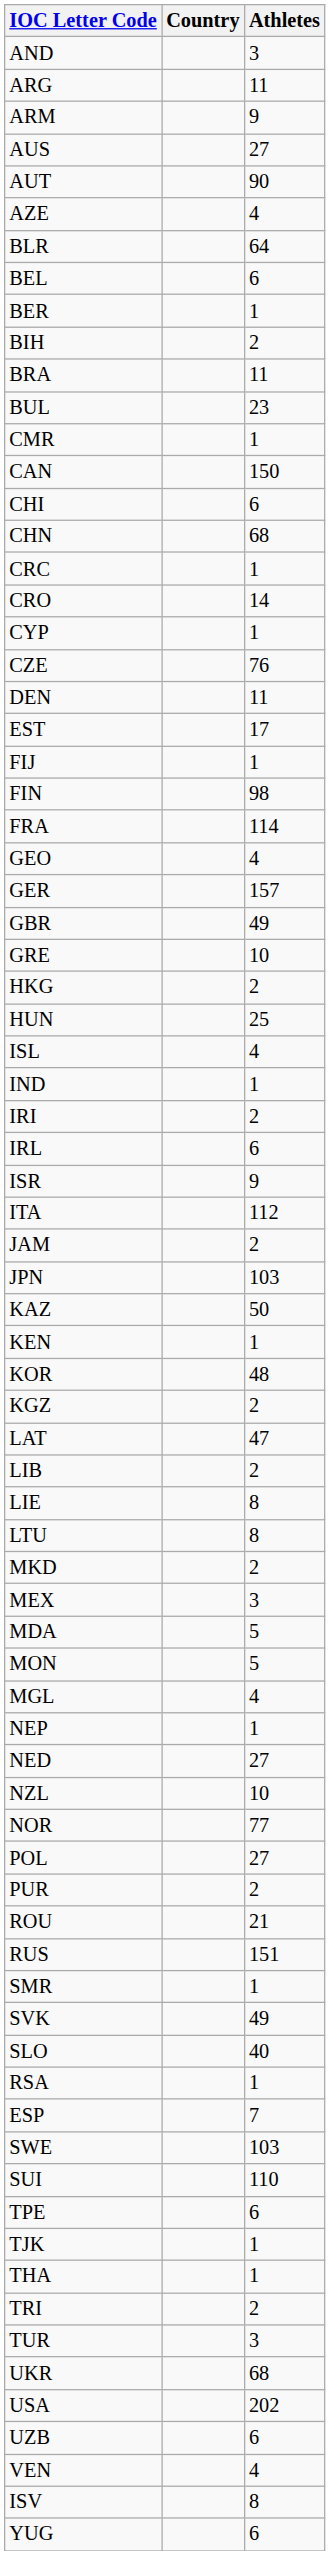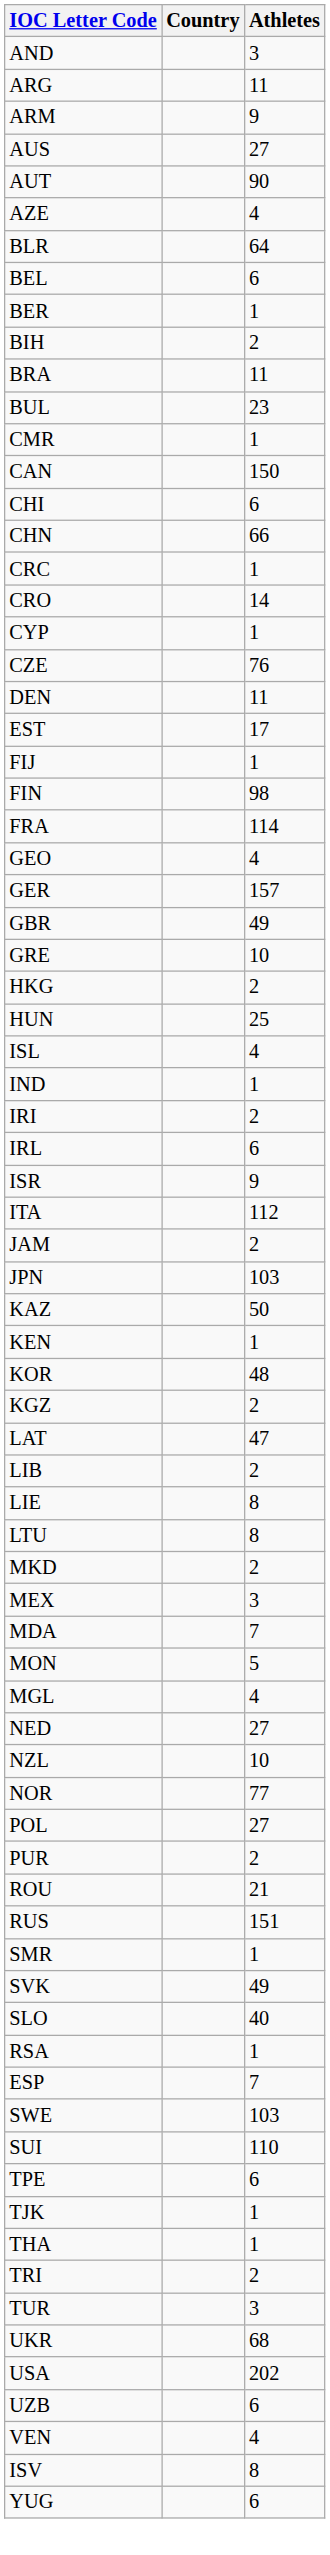CHN | Athletes: 68 -> 66
MDA | Athletes: 5 -> 7
- row: NEP | 1
